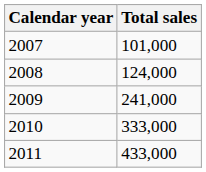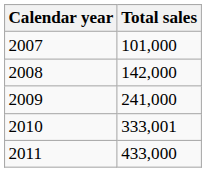2008 | Total sales: 124,000 -> 142,000
2010 | Total sales: 333,000 -> 333,001
